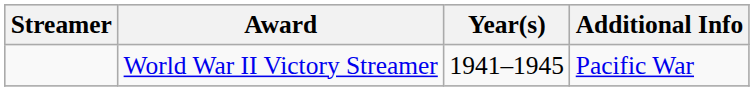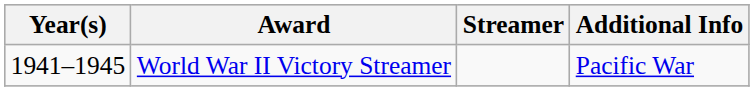columns swapped: Streamer <-> Year(s)
